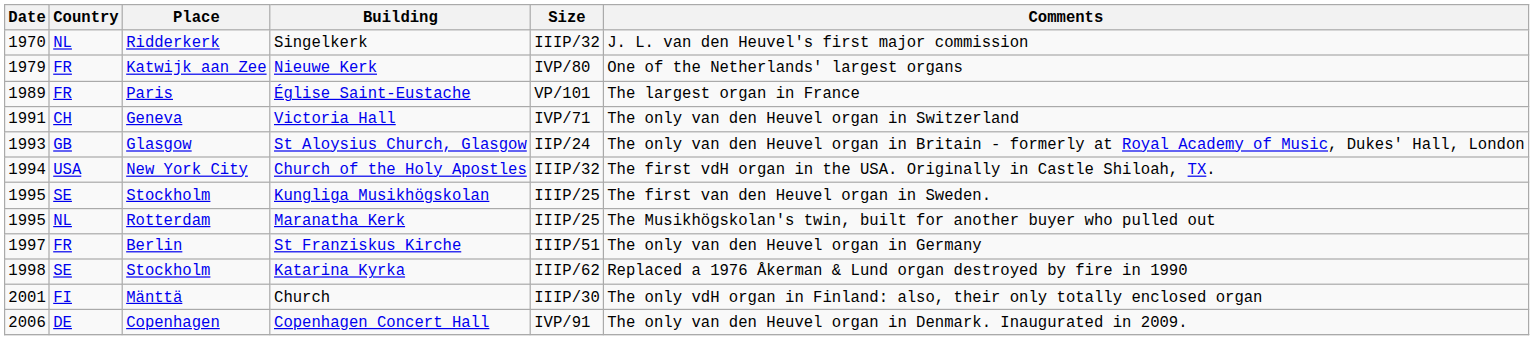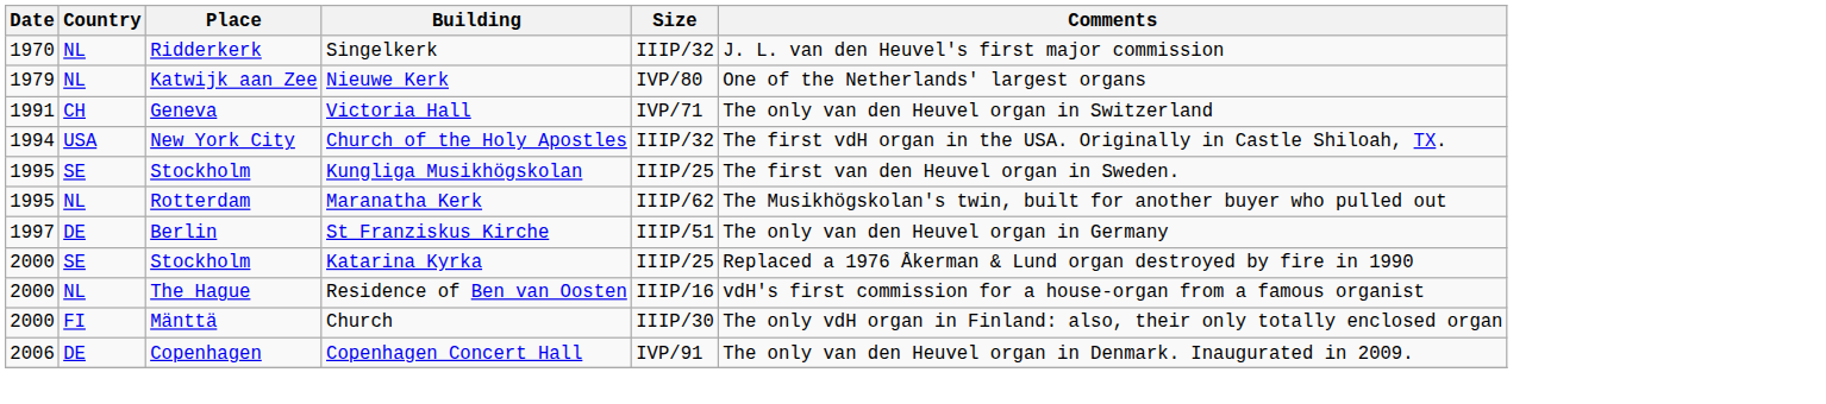Nieuwe Kerk | Country: FR -> NL
- row: 1989 | FR | Paris | Église Saint-Eustache | VP/101 | The largest organ in France
- row: 1993 | GB | Glasgow | St Aloysius Church, Glasgow | IIP/24 | The only van den Heuvel organ in Britain - formerly at Royal Academy of Music, Dukes' Hall, London
Maranatha Kerk | Size: IIIP/25 -> IIIP/62
St Franziskus Kirche | Country: FR -> DE
Katarina Kyrka | Date: 1998 -> 2000
Katarina Kyrka | Size: IIIP/62 -> IIIP/25
+ row: 2000 | NL | The Hague | Residence of Ben van Oosten | IIIP/16 | vdH's first commission for a house-organ from a famous organist
Church | Date: 2001 -> 2000
